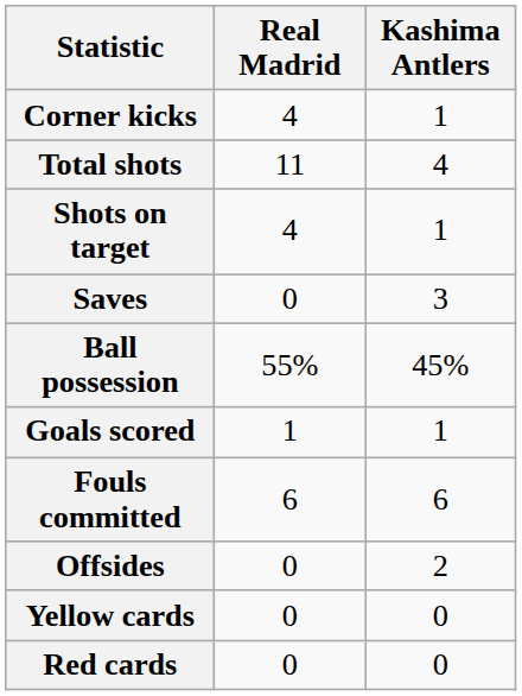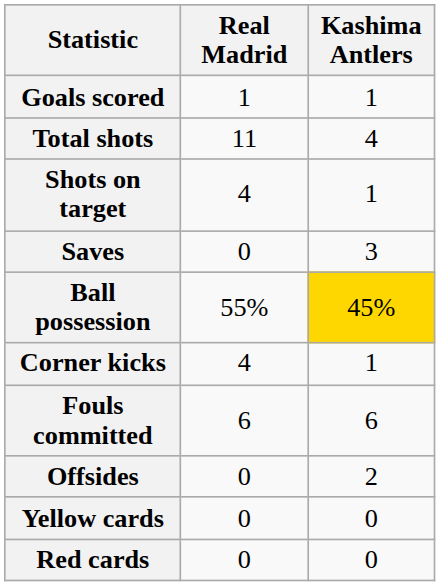rows swapped: Goals scored <-> Corner kicks
Ball possession | Kashima Antlers: no background -> gold background
